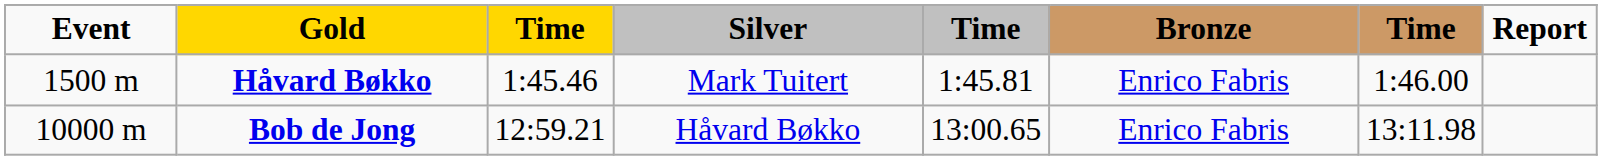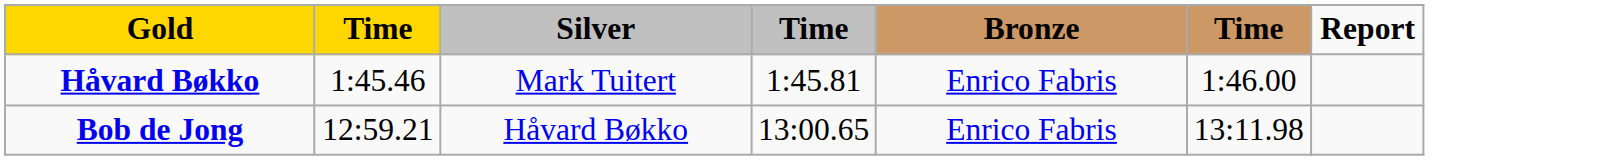- column: Event | 1500 m | 10000 m
